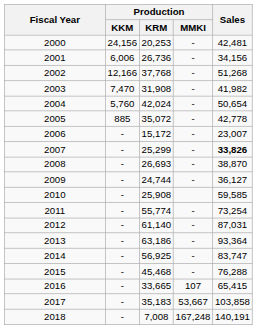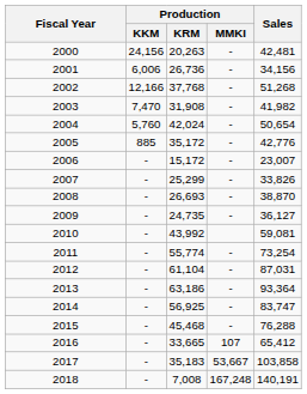2000 | Production / KRM: 20,253 -> 20,263
2005 | Production / KRM: 35,072 -> 35,172
2005 | Sales: 42,778 -> 42,776
2007 | Sales: bold -> normal
2009 | Production / KRM: 24,744 -> 24,735
2010 | Production / KRM: 25,908 -> 43,992
2010 | Sales: 59,585 -> 59,081
2012 | Production / KRM: 61,140 -> 61,104
2016 | Sales: 65,415 -> 65,412
